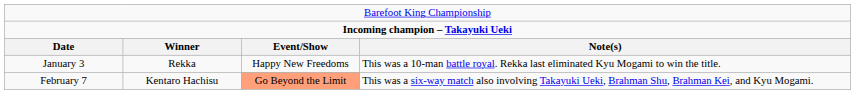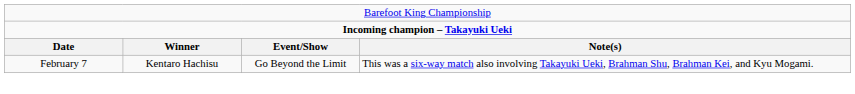- row: January 3 | Rekka | Happy New Freedoms | This was a 10-man battle royal. Rekka last eliminated Kyu Mogami to win the title.
February 7 | column 3: lightsalmon background -> no background
